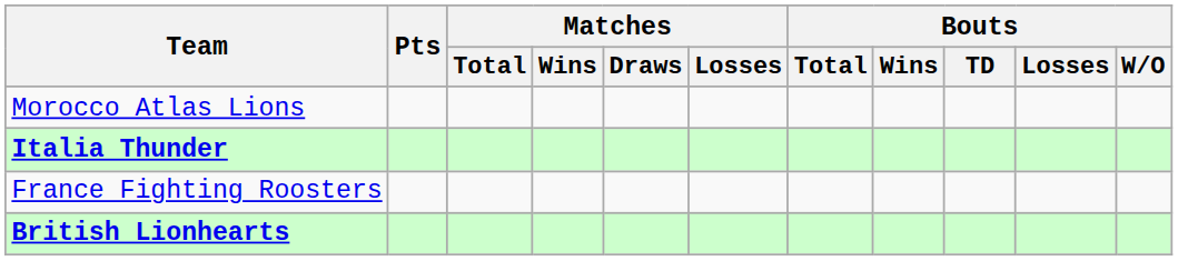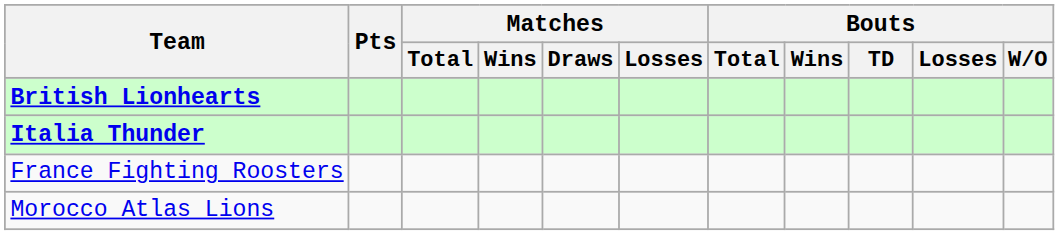rows swapped: British Lionhearts <-> Morocco Atlas Lions
